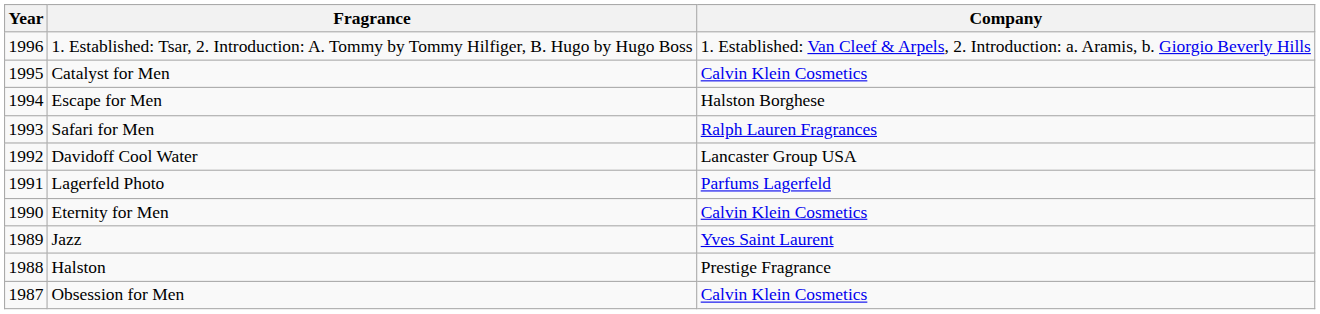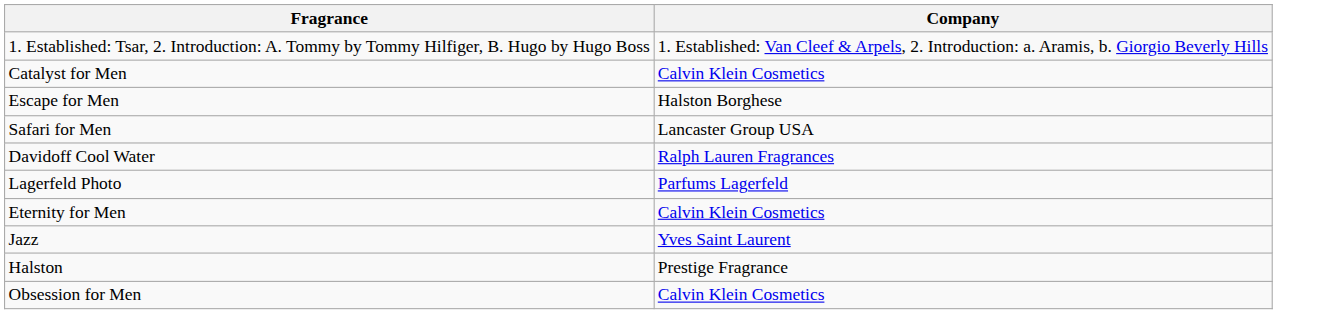- column: Year | 1996 | 1995 | 1994 | 1993 | 1992 | 1991 | 1990 | 1989 | 1988 | 1987
Safari for Men | Company: Ralph Lauren Fragrances -> Lancaster Group USA
Davidoff Cool Water | Company: Lancaster Group USA -> Ralph Lauren Fragrances
